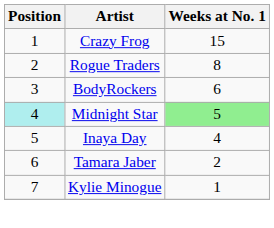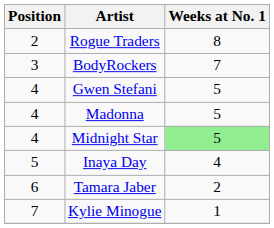- row: 1 | Crazy Frog | 15
BodyRockers | Weeks at No. 1: 6 -> 7
+ row: 4 | Gwen Stefani | 5
+ row: 4 | Madonna | 5
Midnight Star | Position: paleturquoise background -> no background
